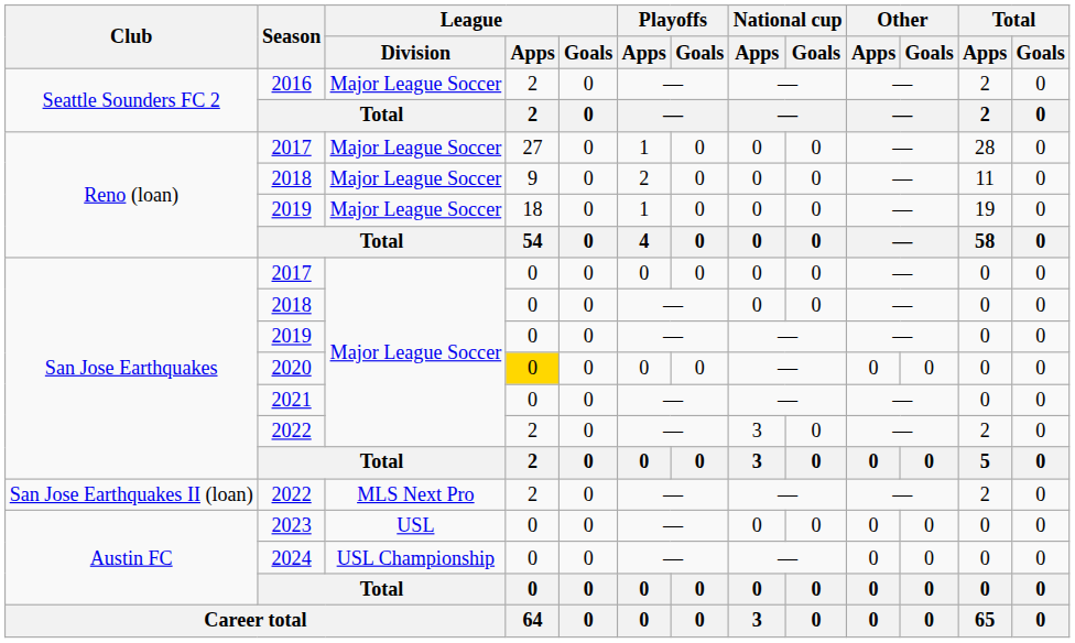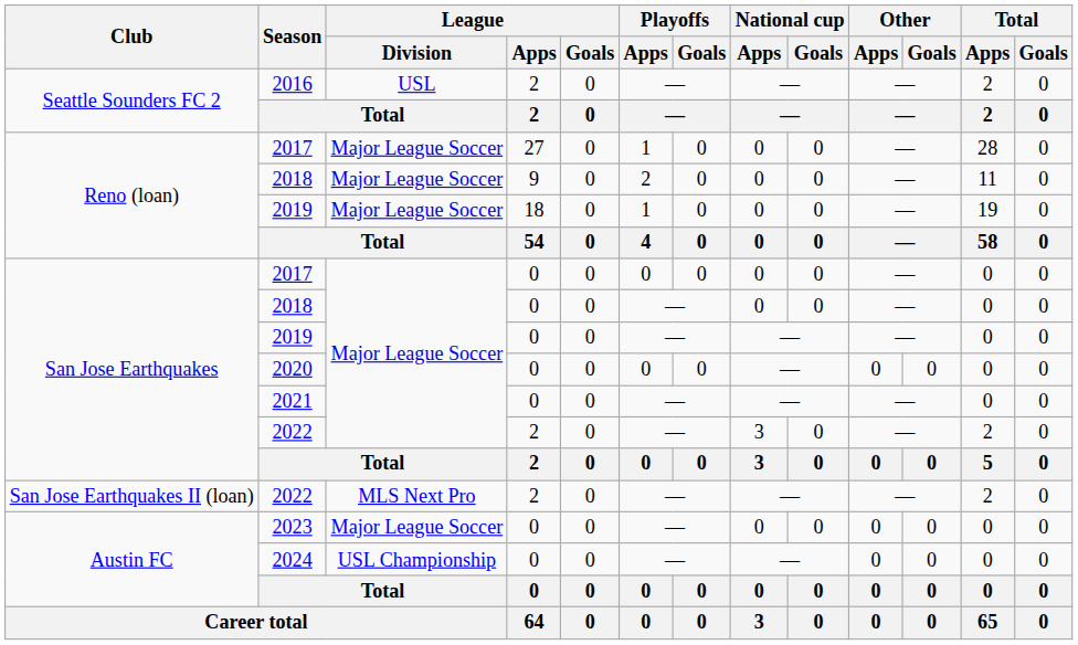2016 | League / Division: Major League Soccer -> USL
2020 | League / Apps: gold background -> no background
2023 | League / Division: USL -> Major League Soccer
